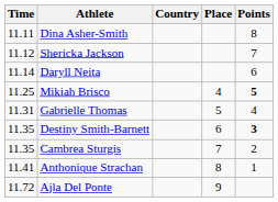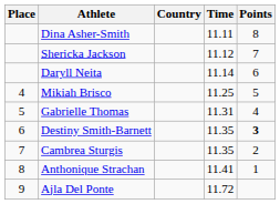columns swapped: Place <-> Time
Mikiah Brisco | Points: bold -> normal
